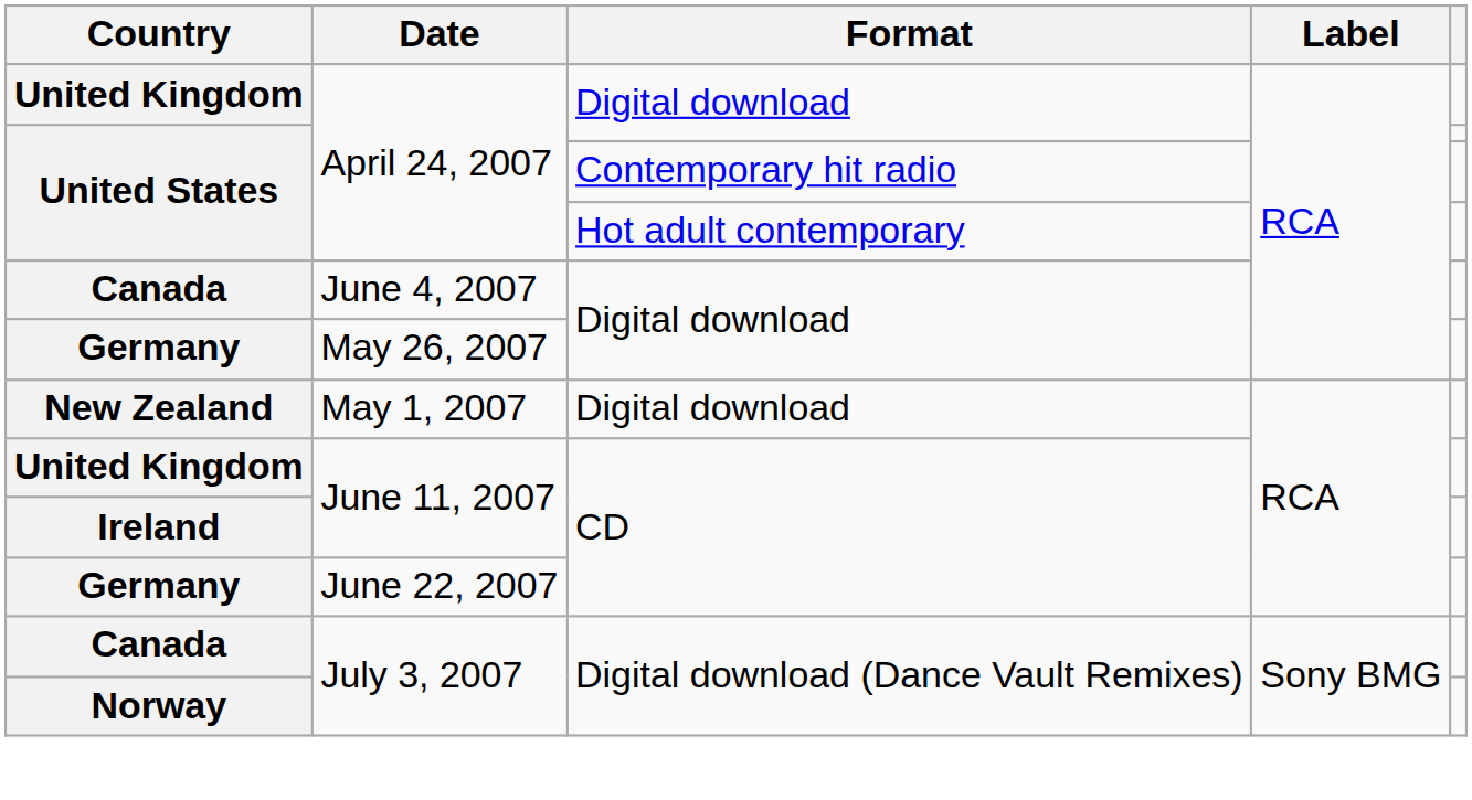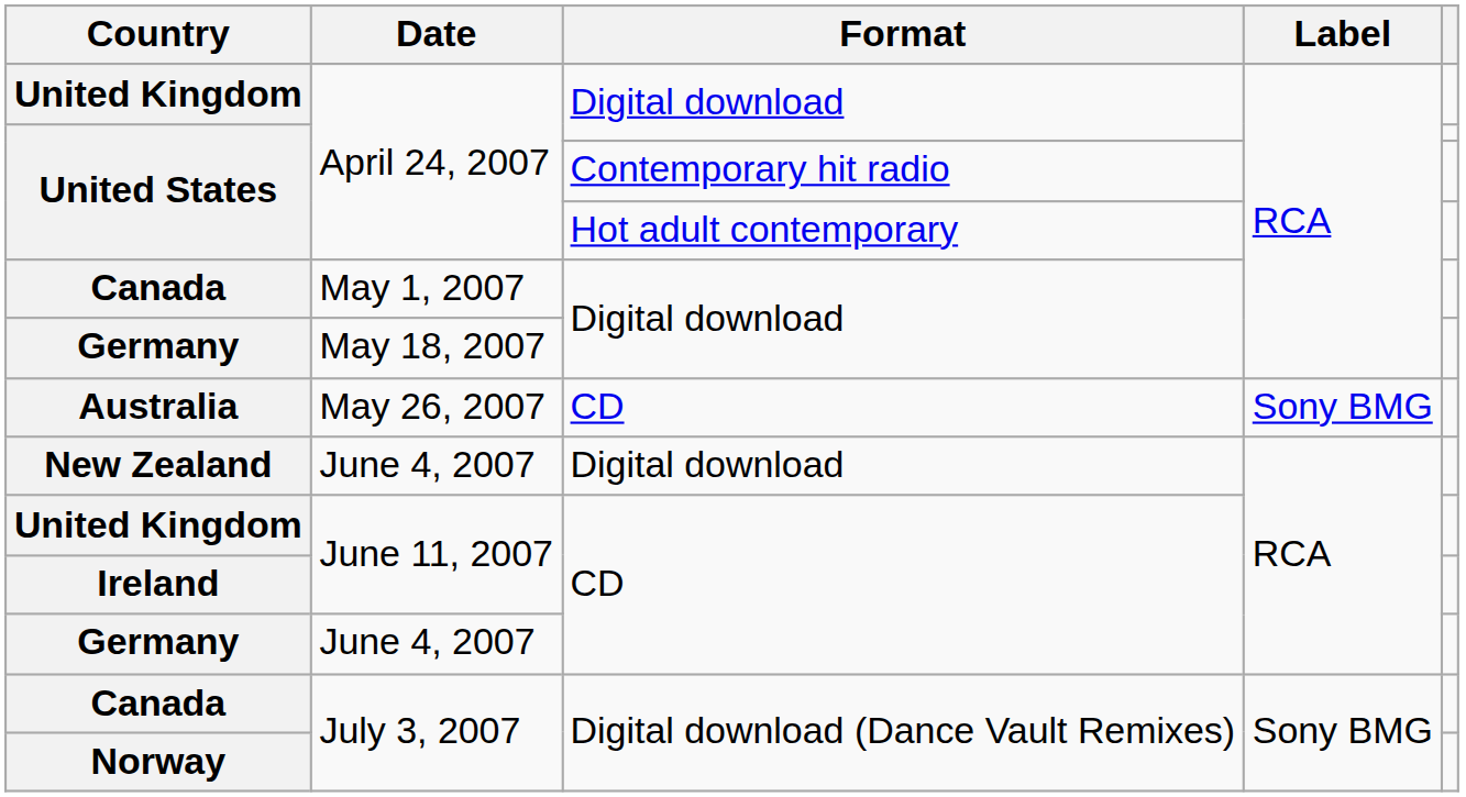Canada / Digital download | Date: June 4, 2007 -> May 1, 2007
Germany / Digital download | Date: May 26, 2007 -> May 18, 2007
+ row: Australia | May 26, 2007 | CD | Sony BMG
New Zealand | Date: May 1, 2007 -> June 4, 2007
Germany / CD | Date: June 22, 2007 -> June 4, 2007
